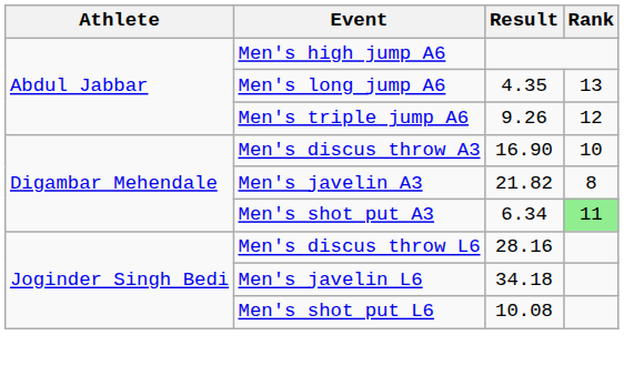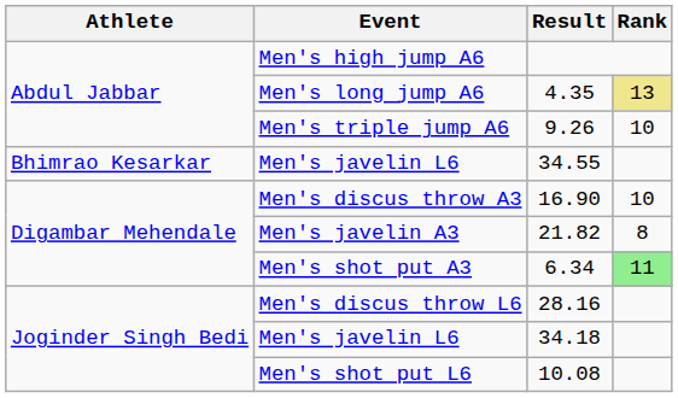Men's long jump A6 | Rank: no background -> khaki background
Men's triple jump A6 | Rank: 12 -> 10
+ row: Bhimrao Kesarkar | Men's javelin L6 | 34.55
